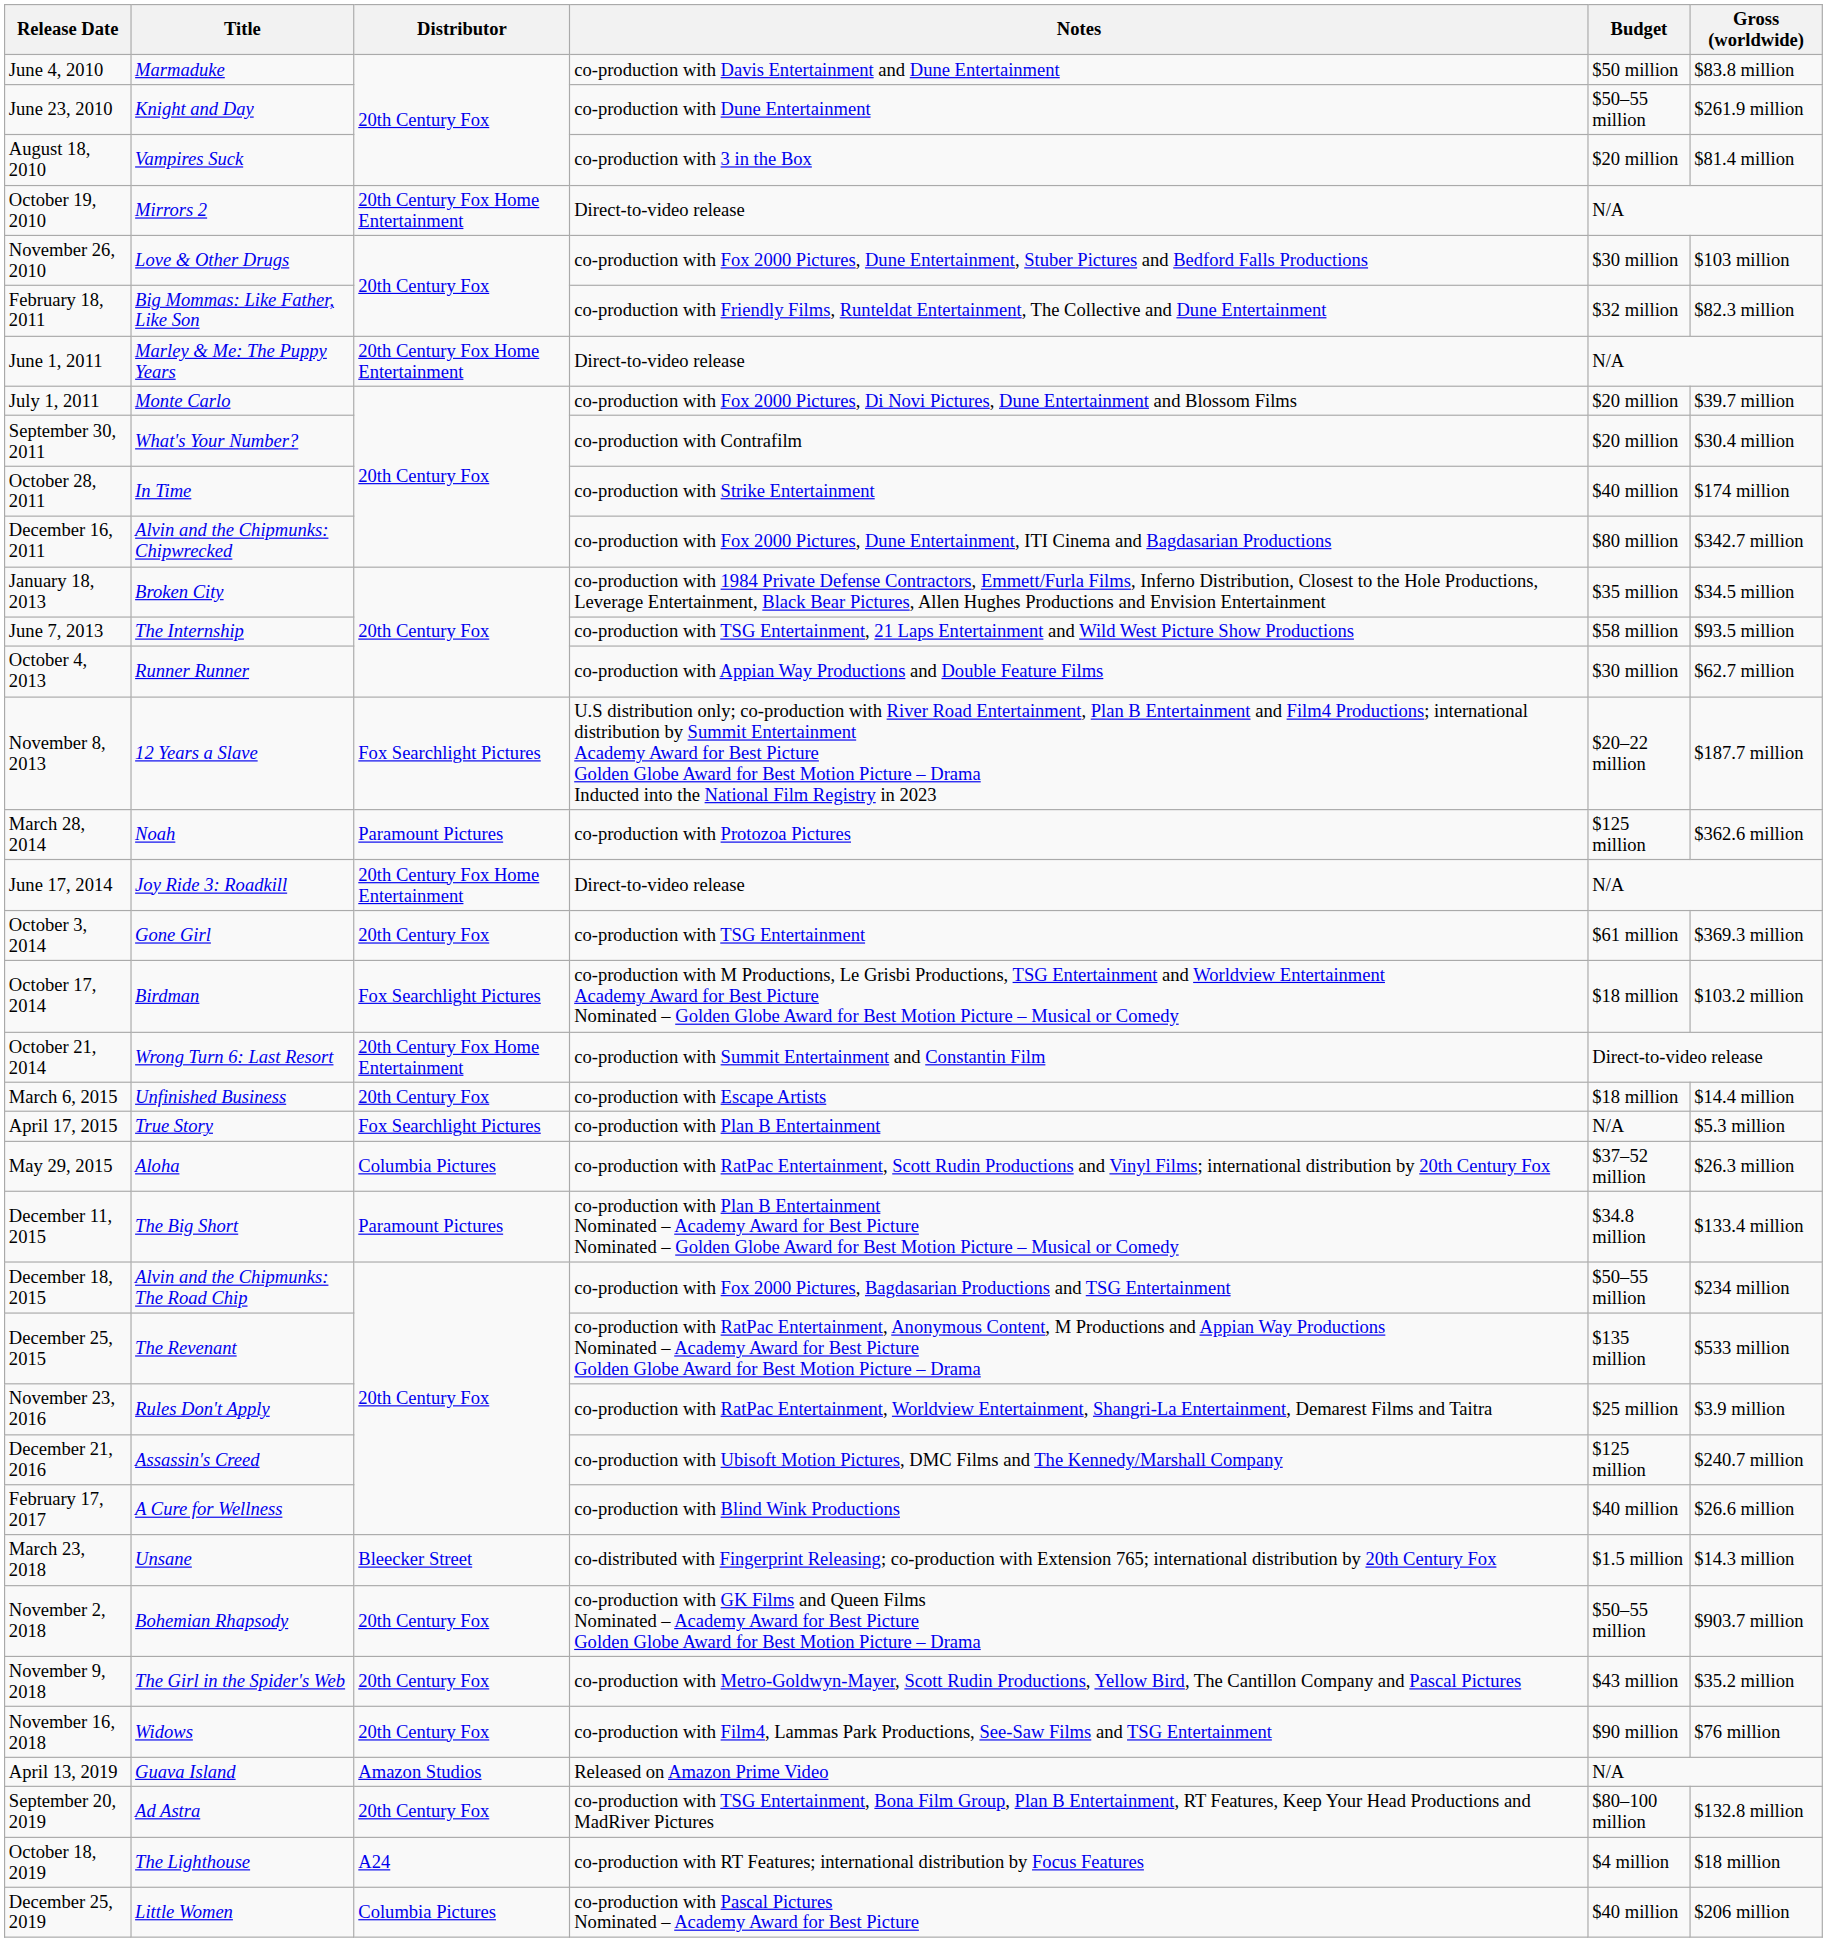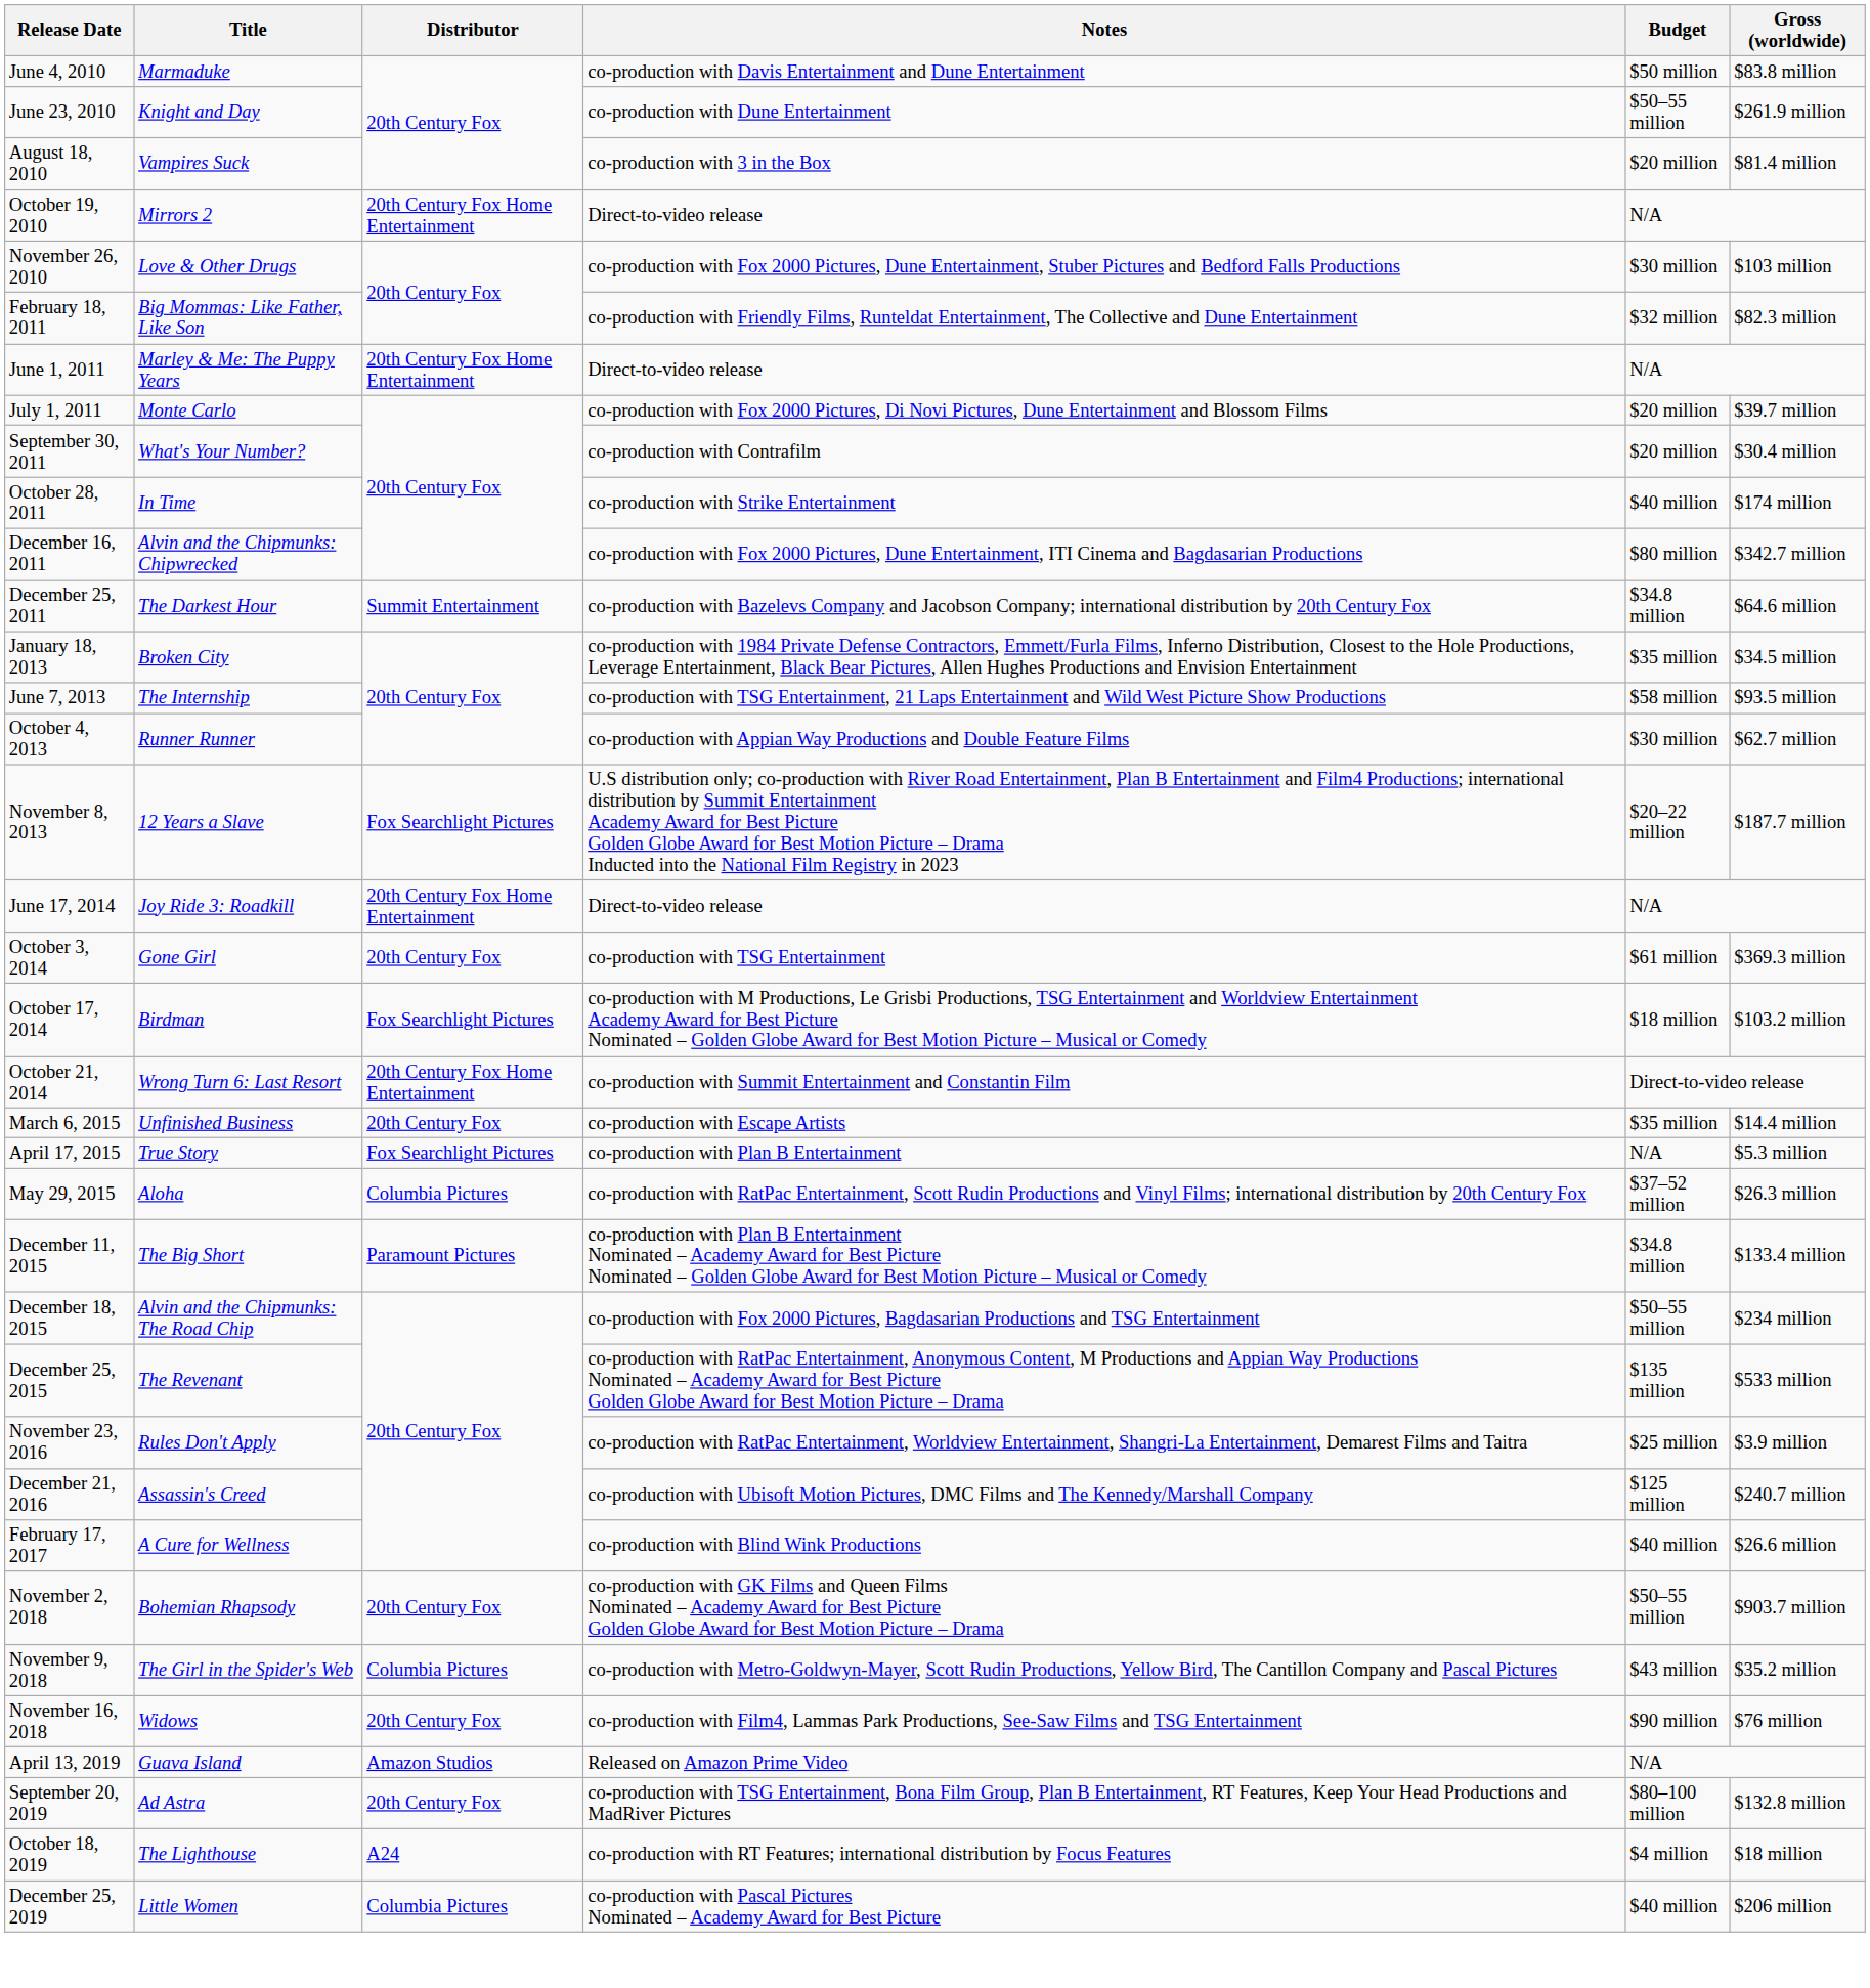+ row: December 25, 2011 | The Darkest Hour | Summit Entertainment | co-production with Bazelevs Company and Jacobson Company; international distribution by 20th Century Fox | $34.8 million | $64.6 million
- row: March 28, 2014 | Noah | Paramount Pictures | co-production with Protozoa Pictures | $125 million | $362.6 million
March 6, 2015 | Budget: $18 million -> $35 million
- row: March 23, 2018 | Unsane | Bleecker Street | co-distributed with Fingerprint Releasing; co-production with Extension 765; international distribution by 20th Century Fox | $1.5 million | $14.3 million
November 9, 2018 | Distributor: 20th Century Fox -> Columbia Pictures
